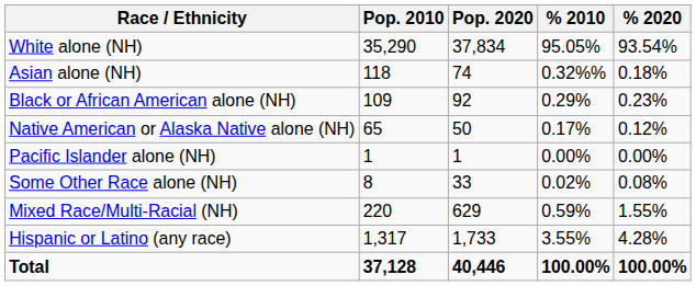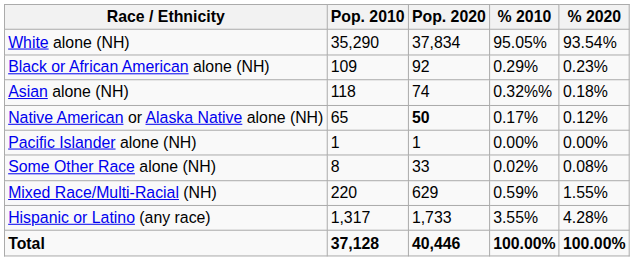rows swapped: Black or African American alone (NH) <-> Asian alone (NH)
Native American or Alaska Native alone (NH) | Pop. 2020: normal -> bold
